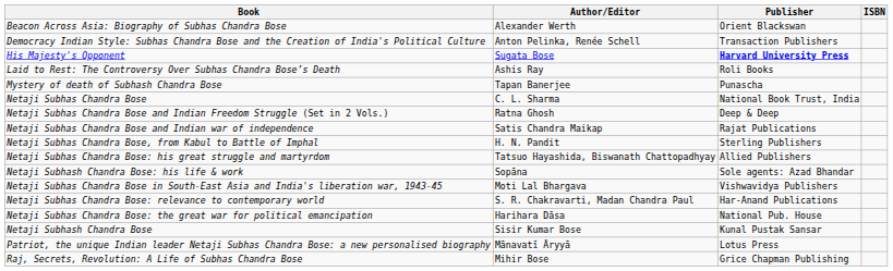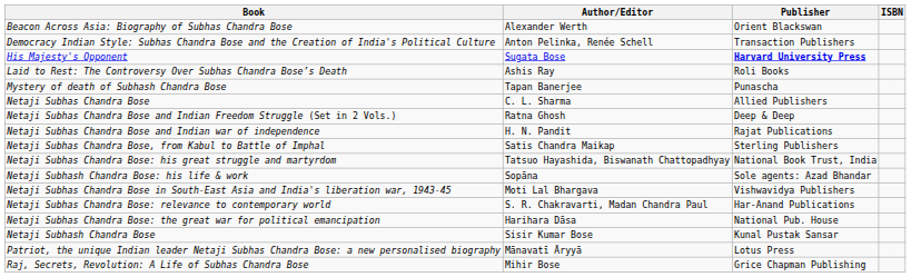Netaji Subhas Chandra Bose | Publisher: National Book Trust, India -> Allied Publishers
Netaji Subhas Chandra Bose and Indian war of independence | Author/Editor: Satis Chandra Maikap -> H. N. Pandit
Netaji Subhas Chandra Bose, from Kabul to Battle of Imphal | Author/Editor: H. N. Pandit -> Satis Chandra Maikap
Netaji Subhas Chandra Bose: his great struggle and martyrdom | Publisher: Allied Publishers -> National Book Trust, India
